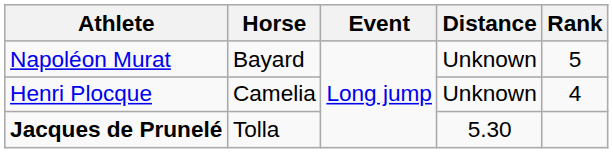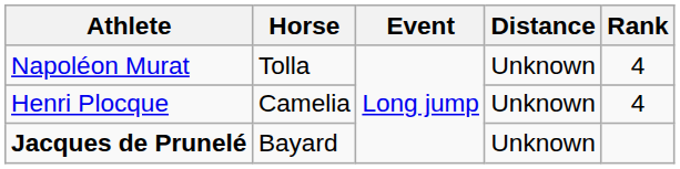Napoléon Murat | Horse: Bayard -> Tolla
Napoléon Murat | Rank: 5 -> 4
Jacques de Prunelé | Horse: Tolla -> Bayard
Jacques de Prunelé | Distance: 5.30 -> Unknown
